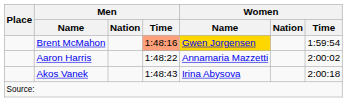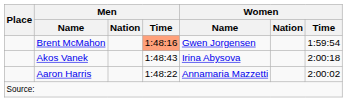Brent McMahon | Women / Name: gold background -> no background
rows swapped: Aaron Harris <-> Akos Vanek
